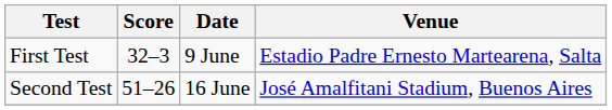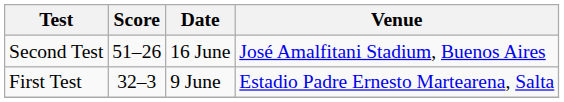rows swapped: First Test <-> Second Test
